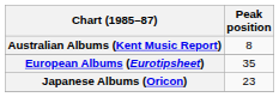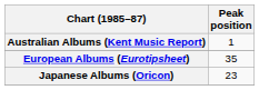Australian Albums (Kent Music Report) | Peak position: 8 -> 1
